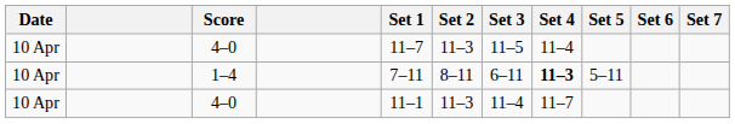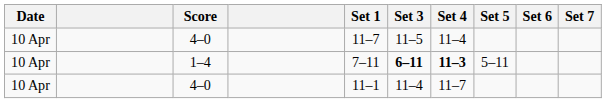- column: Set 2 | 11–3 | 8–11 | 11–3
1–4 | Set 3: normal -> bold
